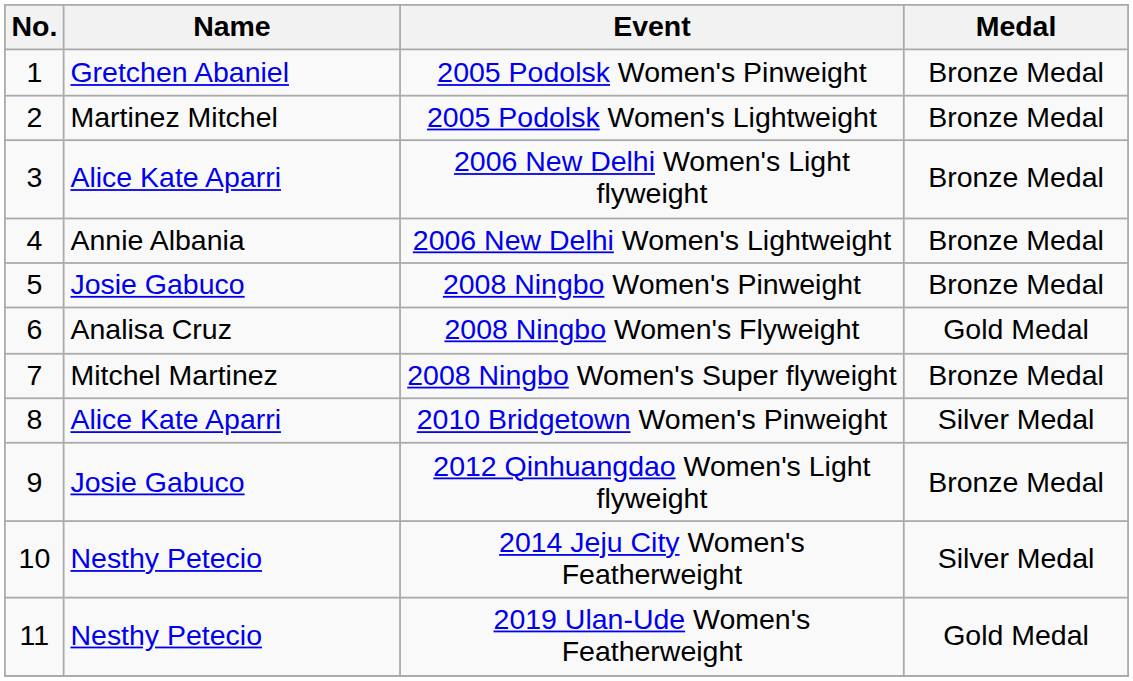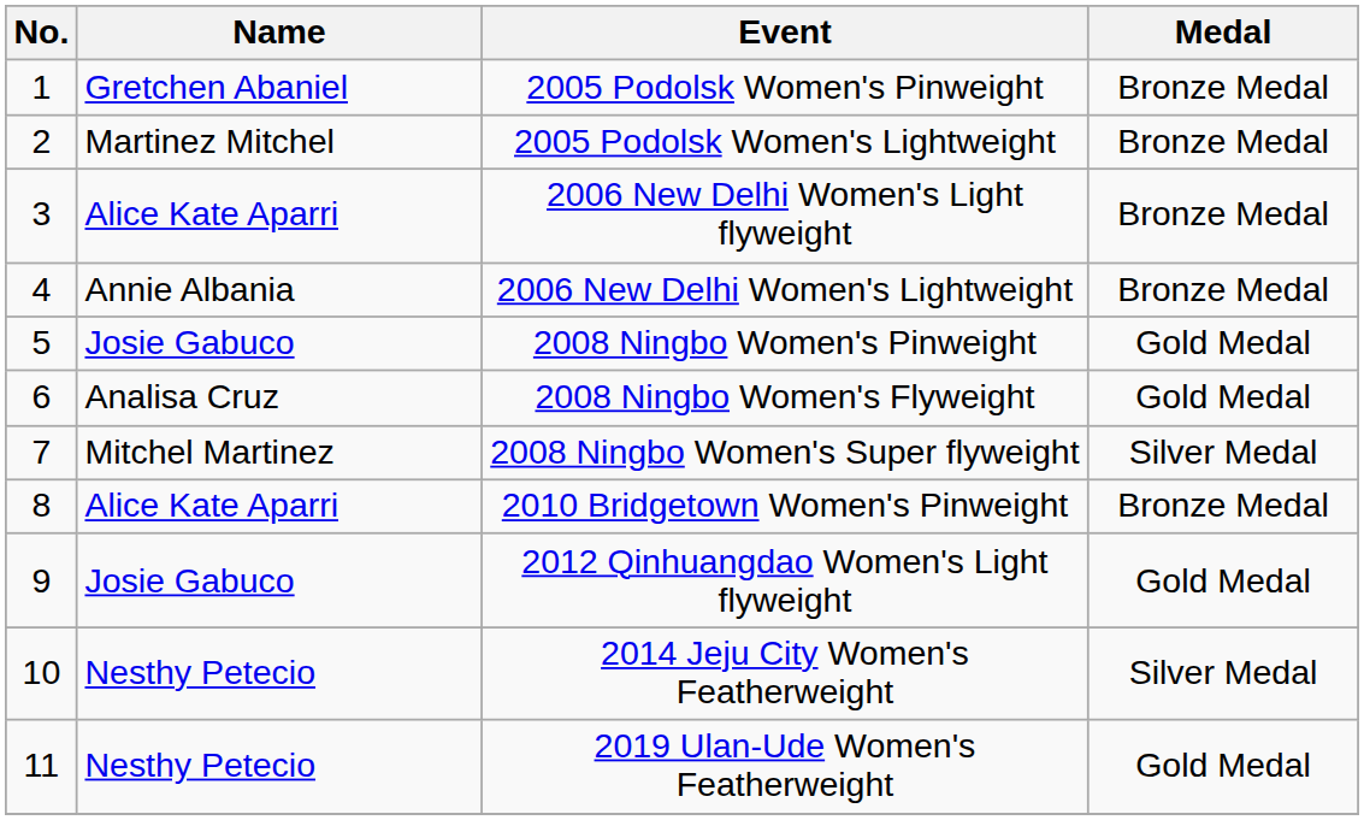2008 Ningbo Women's Pinweight | Medal: Bronze Medal -> Gold Medal
2008 Ningbo Women's Super flyweight | Medal: Bronze Medal -> Silver Medal
2010 Bridgetown Women's Pinweight | Medal: Silver Medal -> Bronze Medal
2012 Qinhuangdao Women's Light flyweight | Medal: Bronze Medal -> Gold Medal
